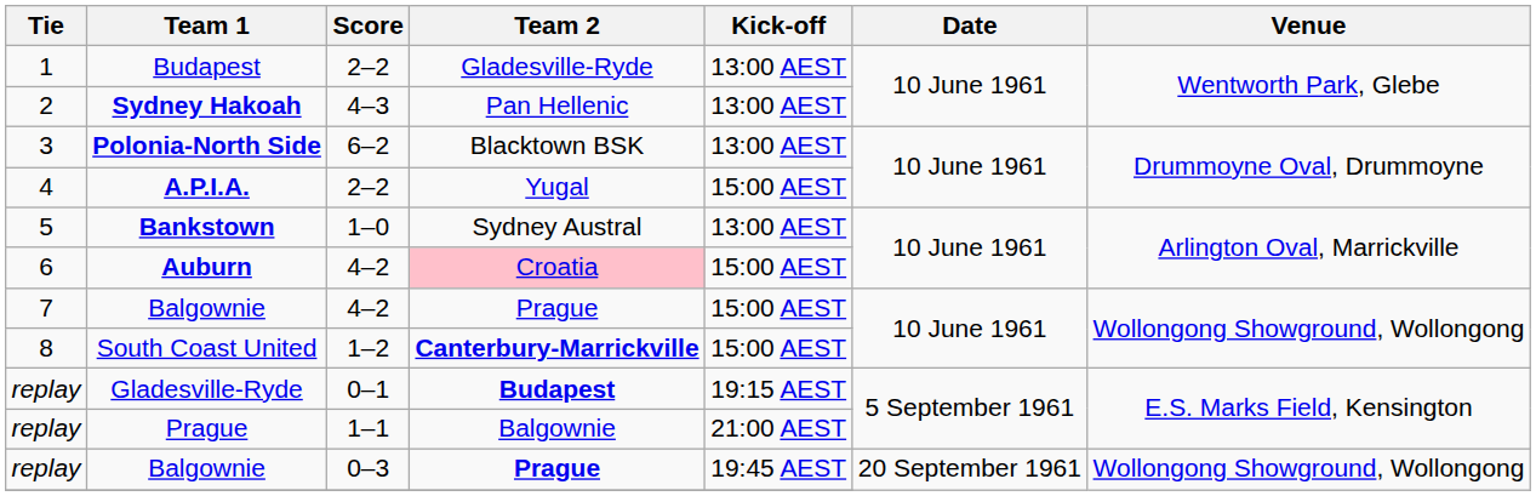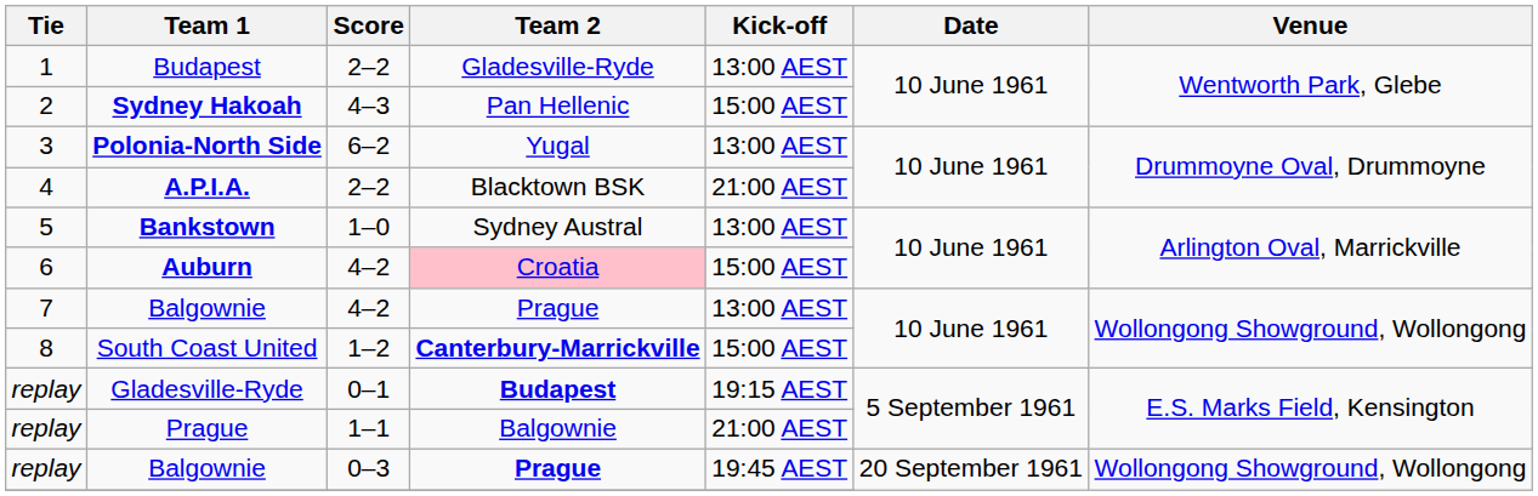Sydney Hakoah | Kick-off: 13:00 AEST -> 15:00 AEST
Polonia-North Side | Team 2: Blacktown BSK -> Yugal
A.P.I.A. | Team 2: Yugal -> Blacktown BSK
A.P.I.A. | Kick-off: 15:00 AEST -> 21:00 AEST
7 / Balgownie | Kick-off: 15:00 AEST -> 13:00 AEST
